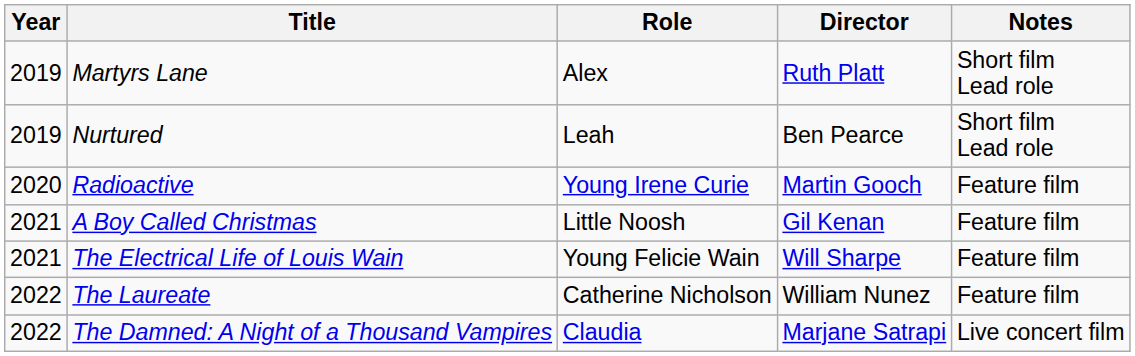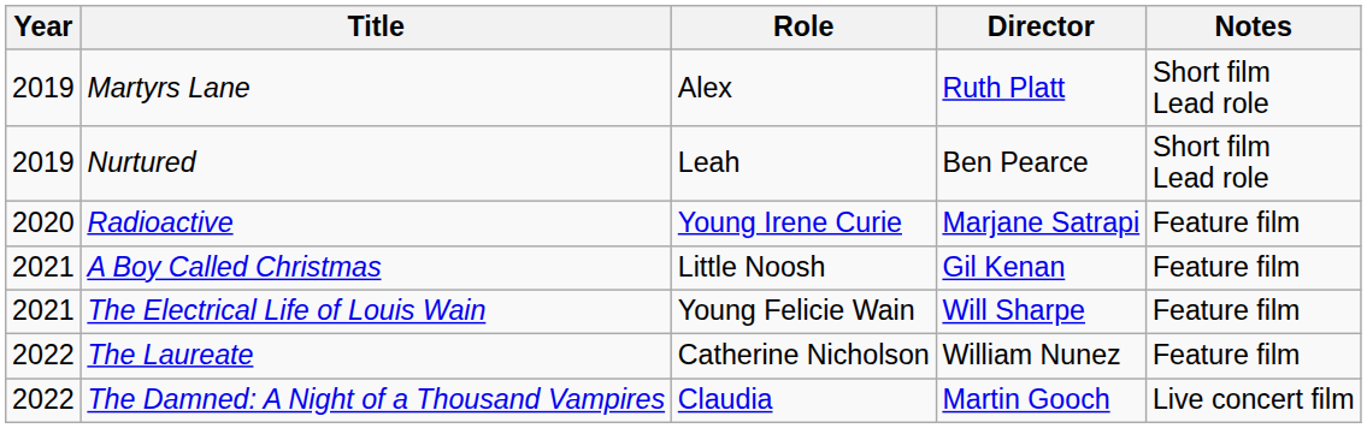Radioactive | Director: Martin Gooch -> Marjane Satrapi
The Damned: A Night of a Thousand Vampires | Director: Marjane Satrapi -> Martin Gooch
